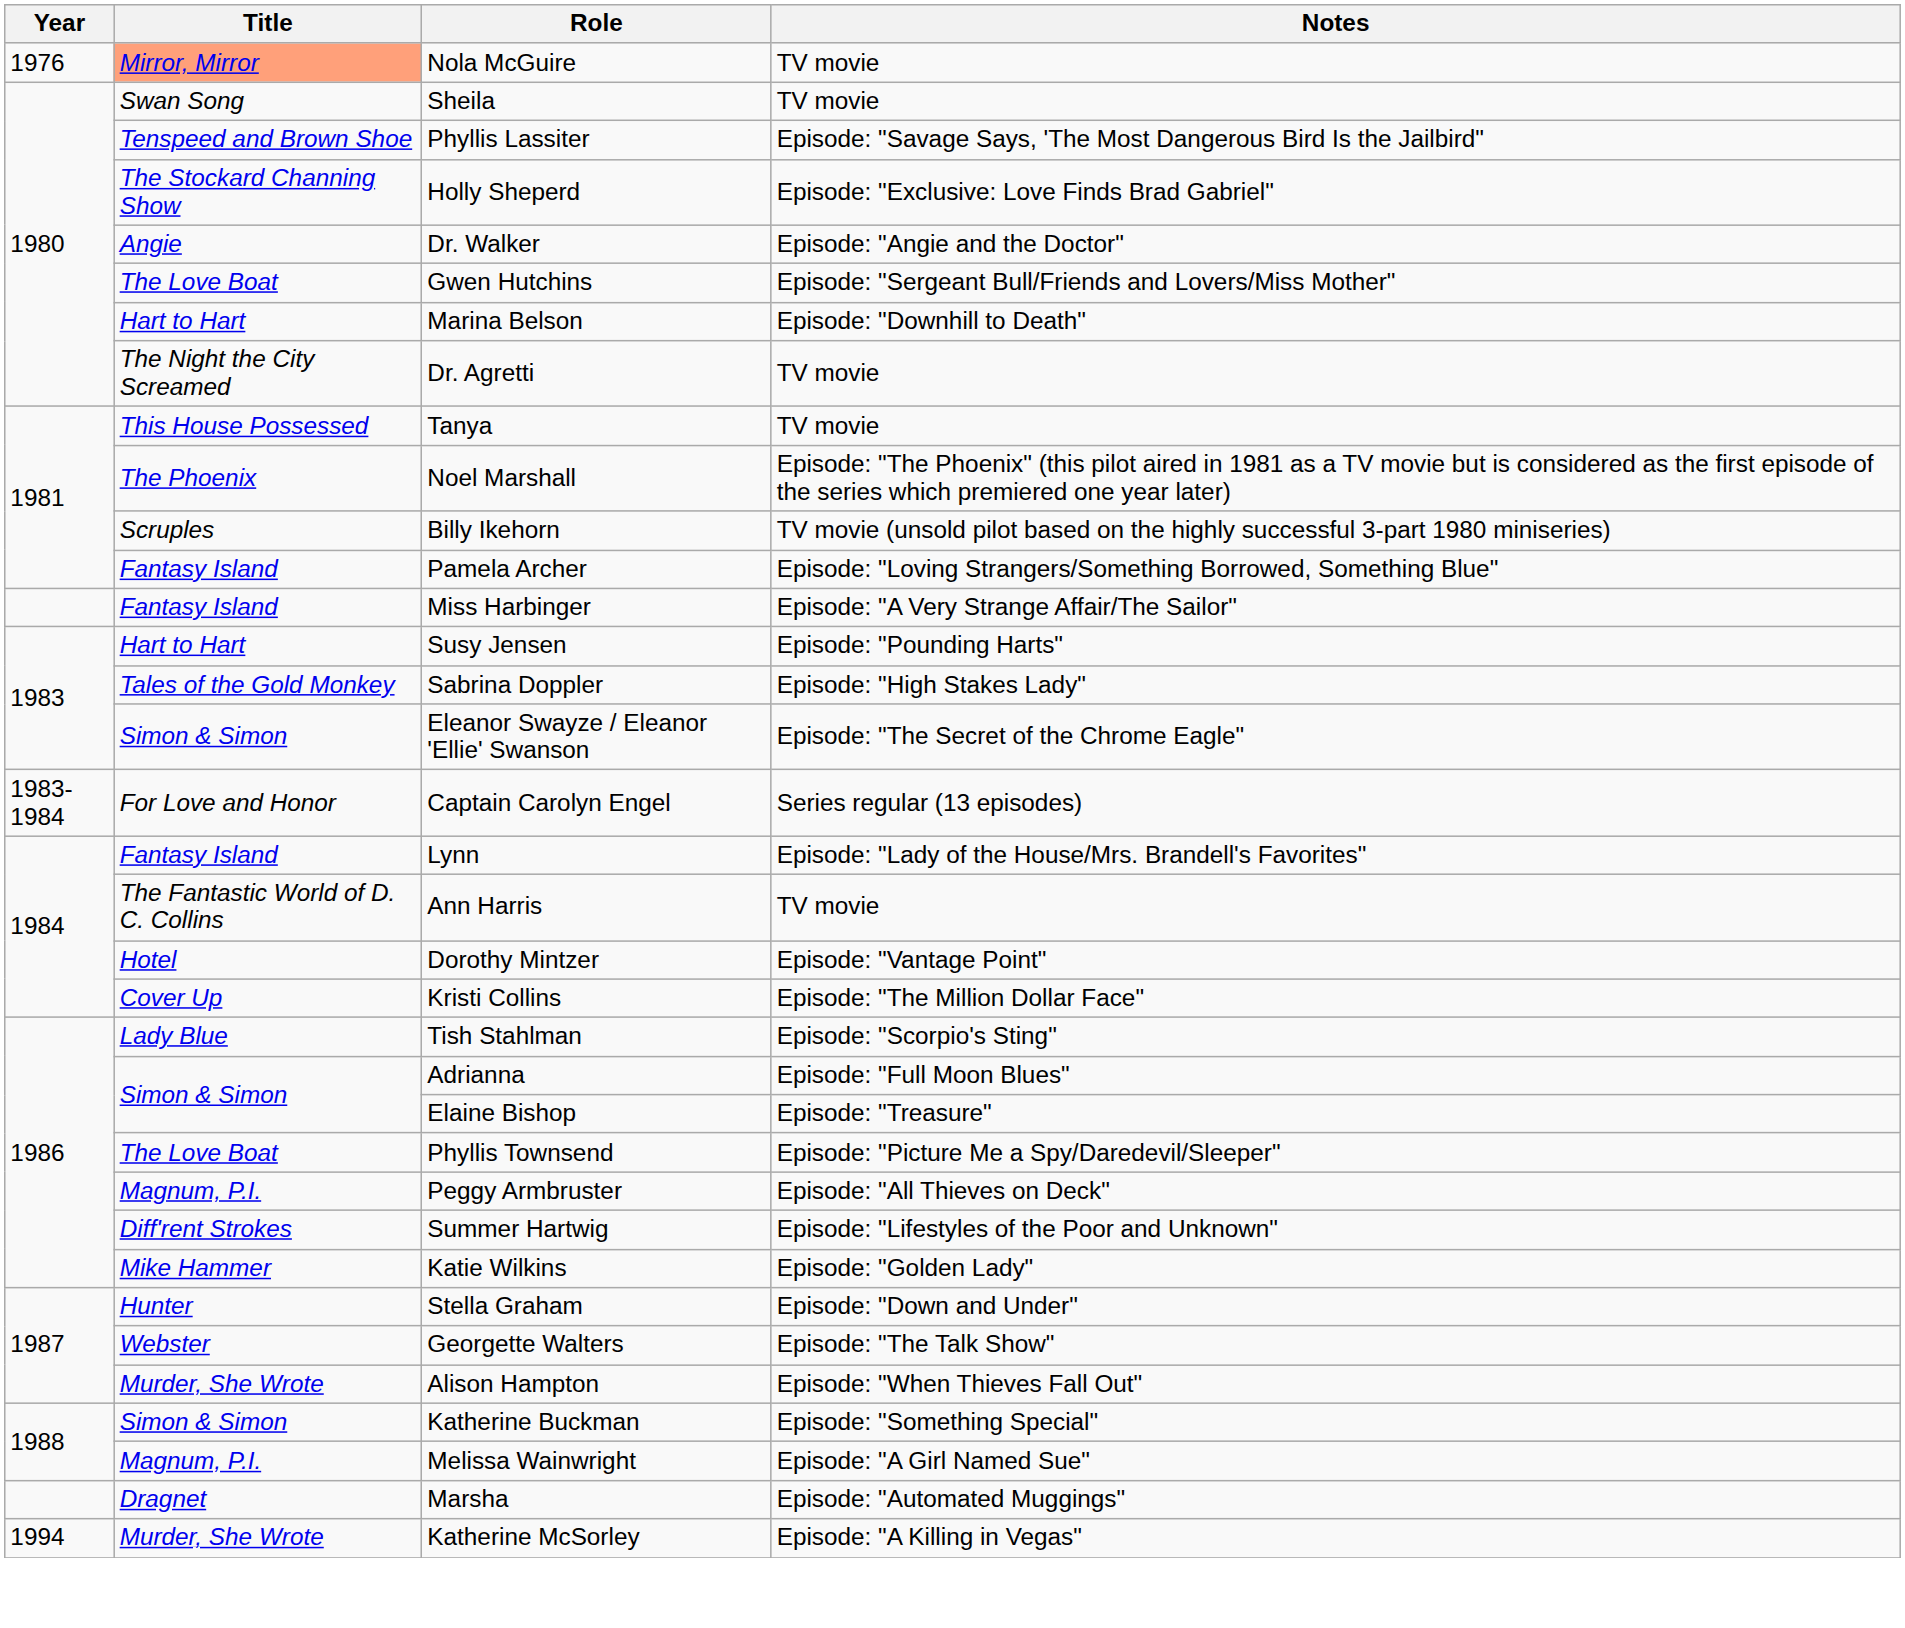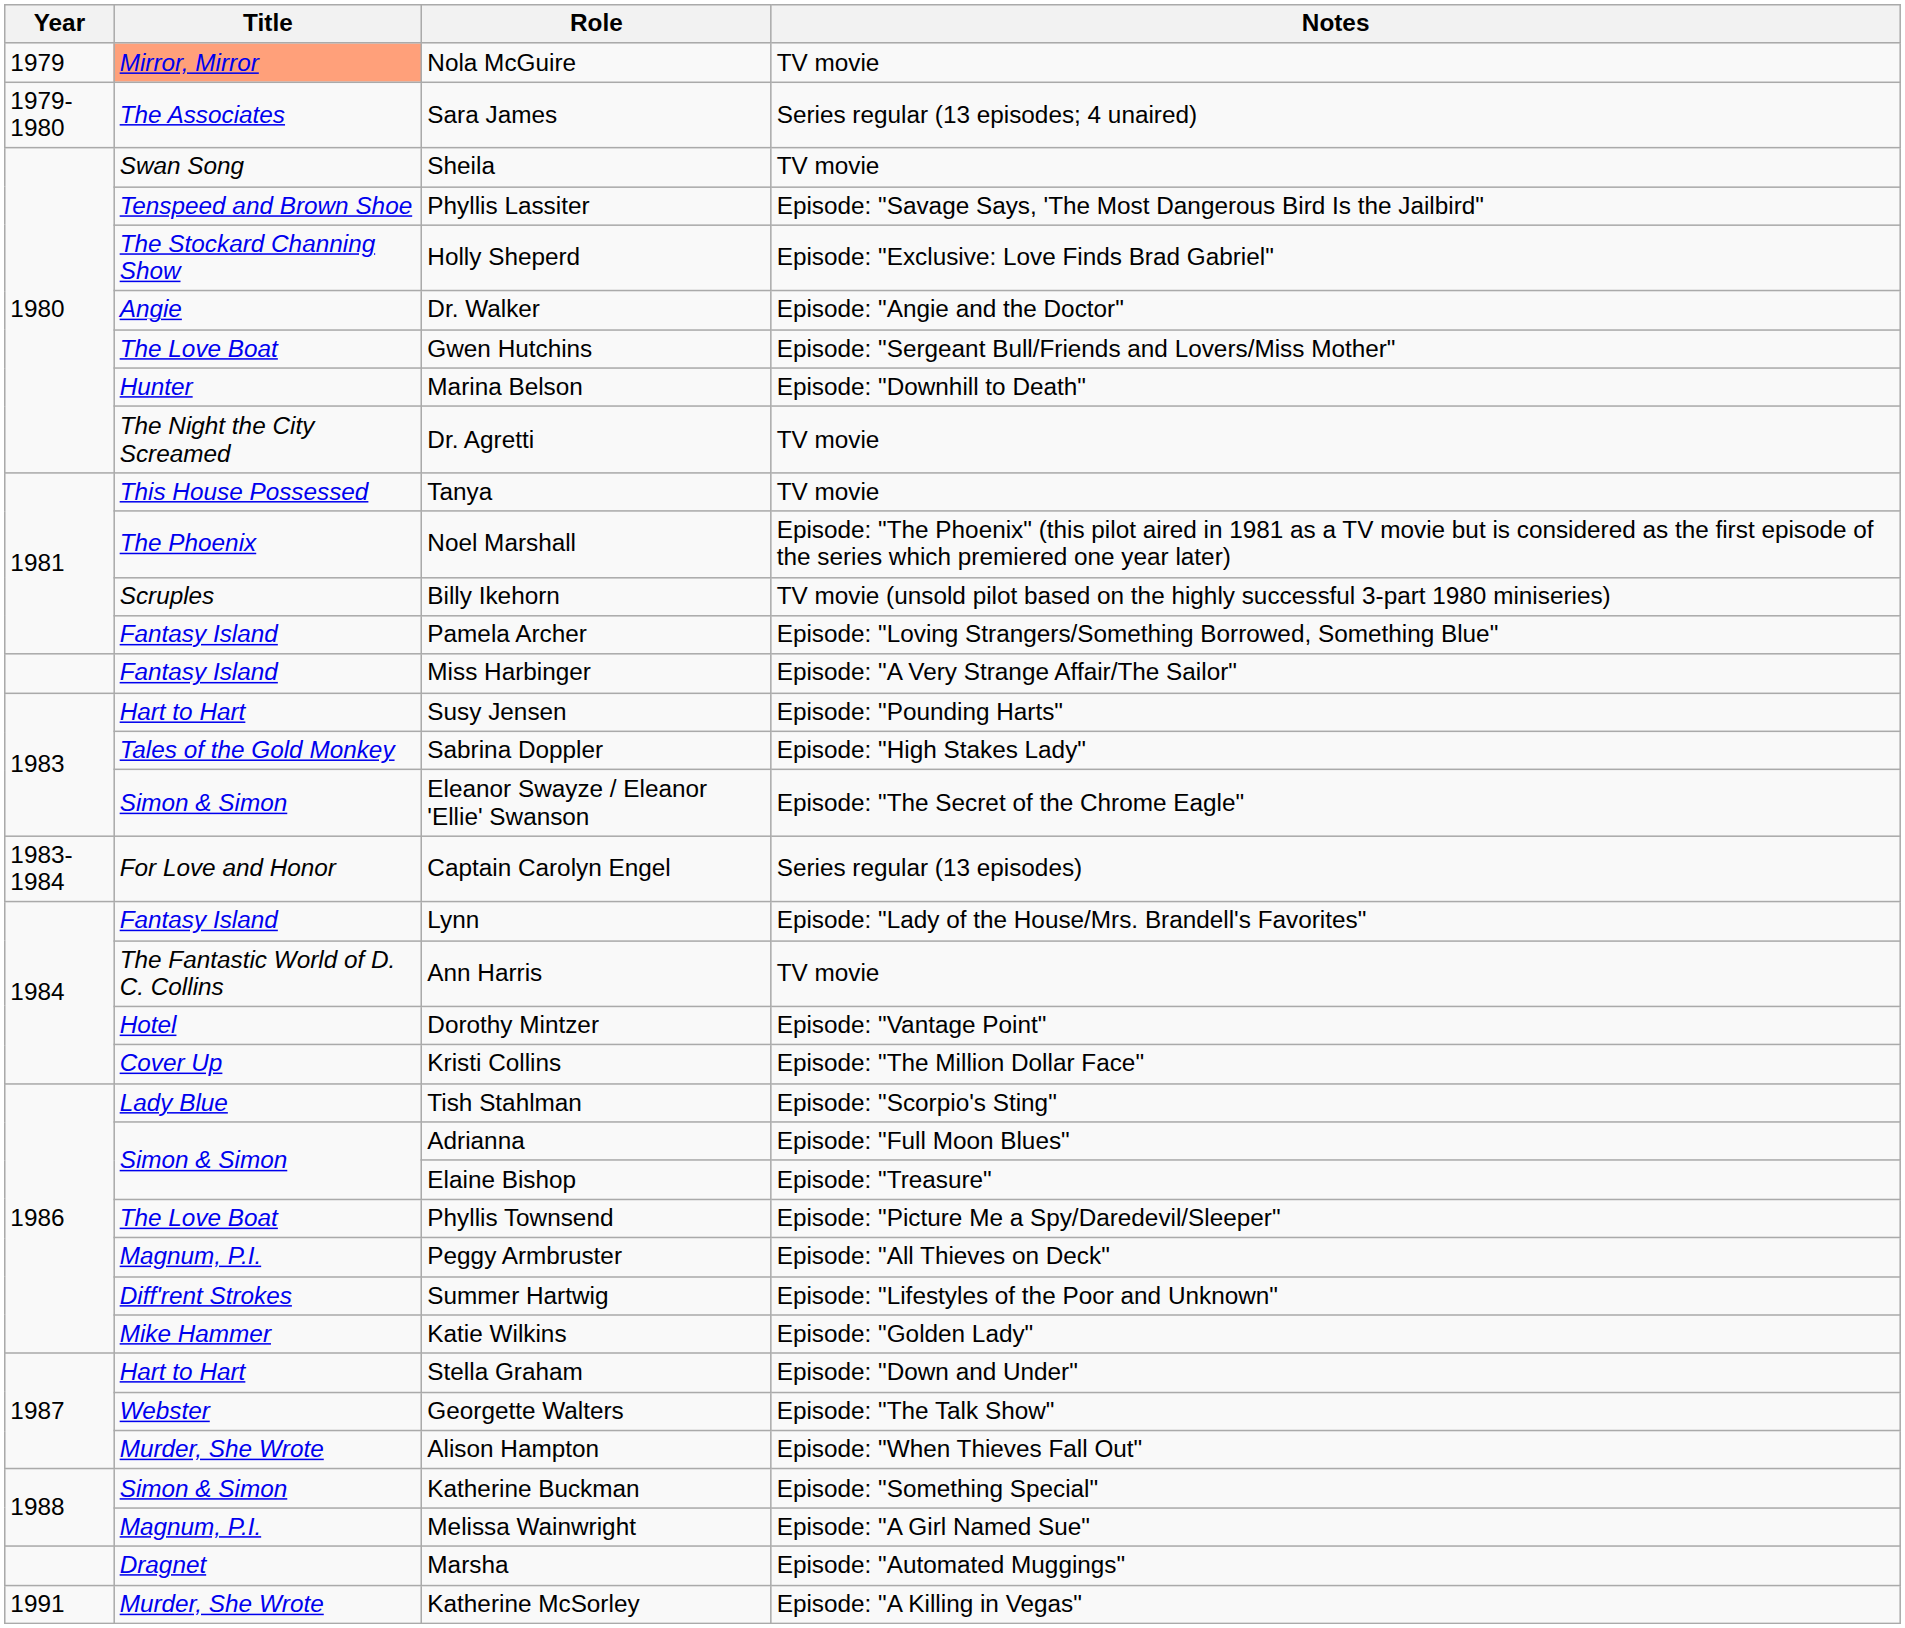Nola McGuire | Year: 1976 -> 1979
+ row: 1979-1980 | The Associates | Sara James | Series regular (13 episodes; 4 unaired)
Marina Belson | Title: Hart to Hart -> Hunter
Stella Graham | Title: Hunter -> Hart to Hart
Katherine McSorley | Year: 1994 -> 1991
